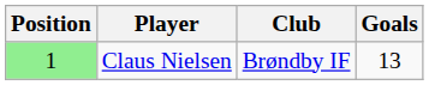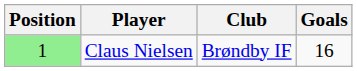Claus Nielsen | Goals: 13 -> 16
